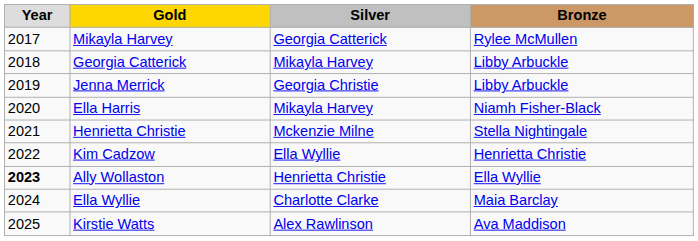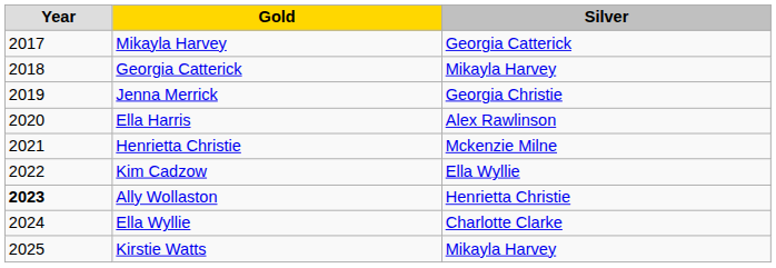- column: Bronze | Rylee McMullen | Libby Arbuckle | Libby Arbuckle | Niamh Fisher-Black | Stella Nightingale | Henrietta Christie | Ella Wyllie | Maia Barclay | Ava Maddison
Ella Harris | Silver: Mikayla Harvey -> Alex Rawlinson
Kirstie Watts | Silver: Alex Rawlinson -> Mikayla Harvey
